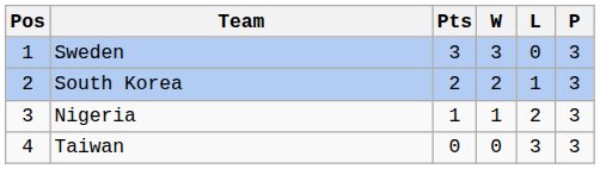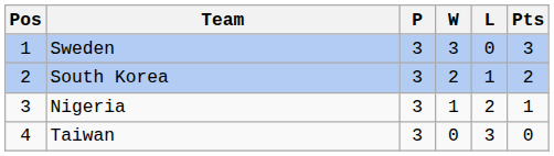columns swapped: P <-> Pts
